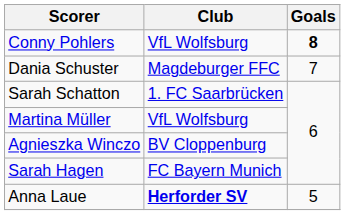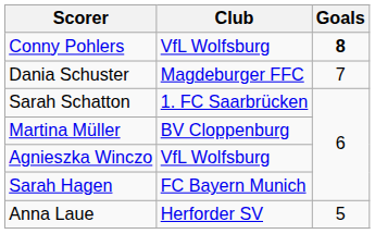Martina Müller | Club: VfL Wolfsburg -> BV Cloppenburg
Agnieszka Winczo | Club: BV Cloppenburg -> VfL Wolfsburg
Anna Laue | Club: bold -> normal
